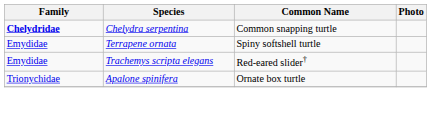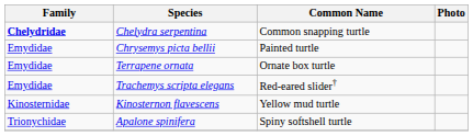+ row: Emydidae | Chrysemys picta bellii | Painted turtle
Terrapene ornata | Common Name: Spiny softshell turtle -> Ornate box turtle
+ row: Kinosternidae | Kinosternon flavescens | Yellow mud turtle
Apalone spinifera | Common Name: Ornate box turtle -> Spiny softshell turtle
